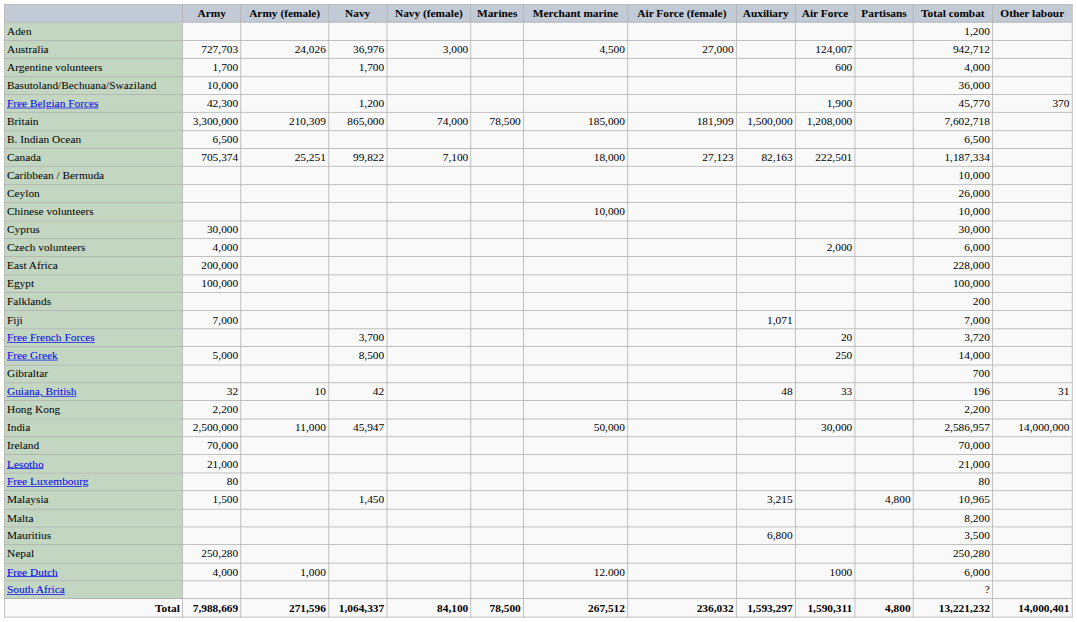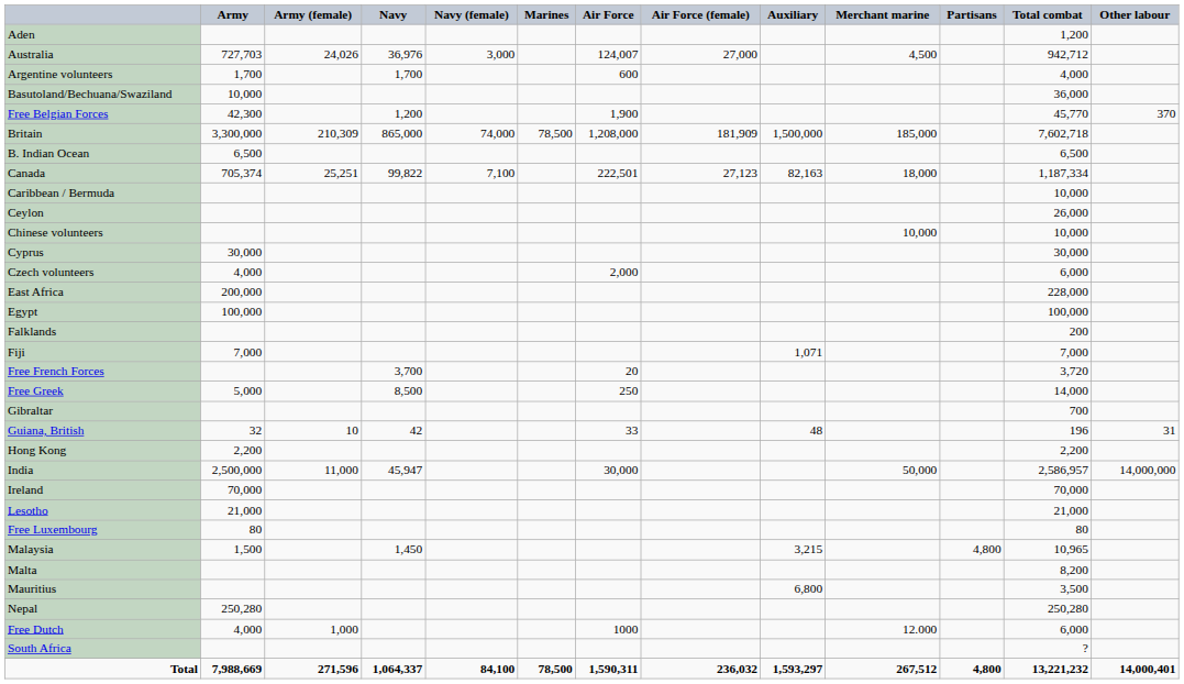columns swapped: Air Force <-> Merchant marine
